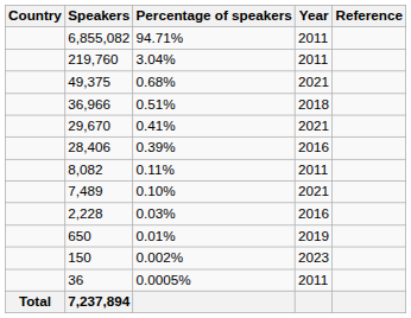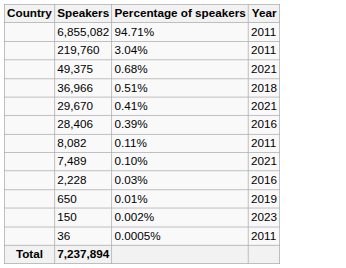- column: Reference
